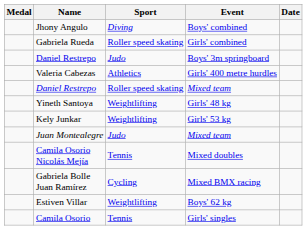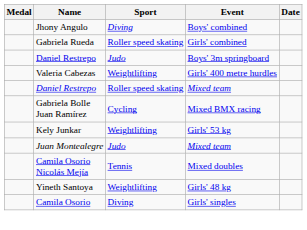Valeria Cabezas | Sport: Athletics -> Weightlifting
rows swapped: Yineth Santoya <-> Gabriela Bolle Juan Ramírez
- row: Estiven Villar | Weightlifting | Boys' 62 kg
Camila Osorio | Sport: Tennis -> Diving
